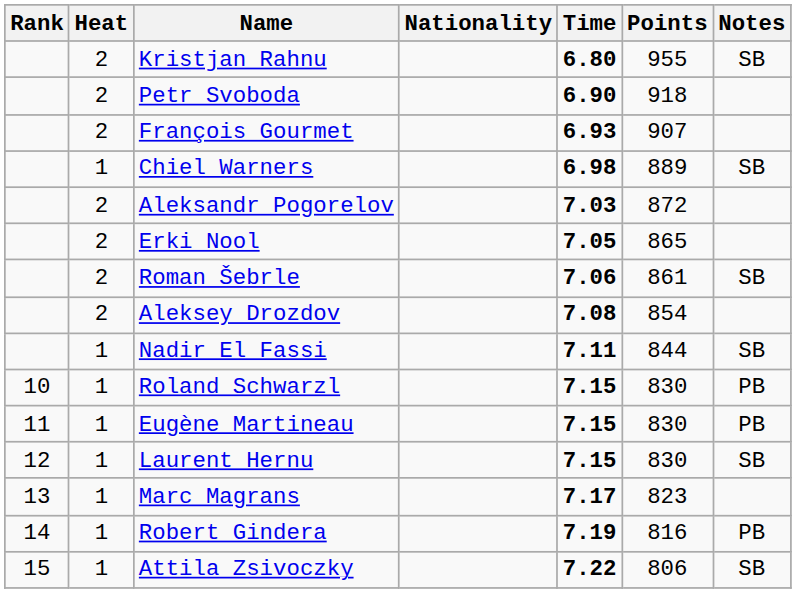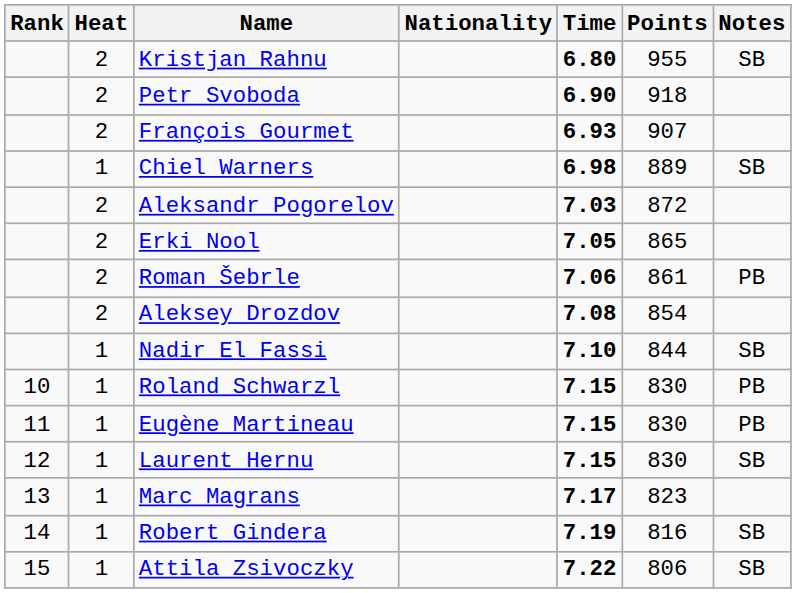Roman Šebrle | Notes: SB -> PB
Nadir El Fassi | Time: 7.11 -> 7.10
Robert Gindera | Notes: PB -> SB
